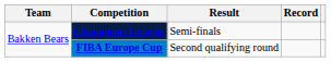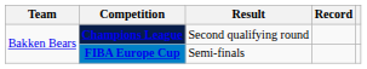Champions League | Result: Semi-finals -> Second qualifying round
FIBA Europe Cup | Result: Second qualifying round -> Semi-finals
